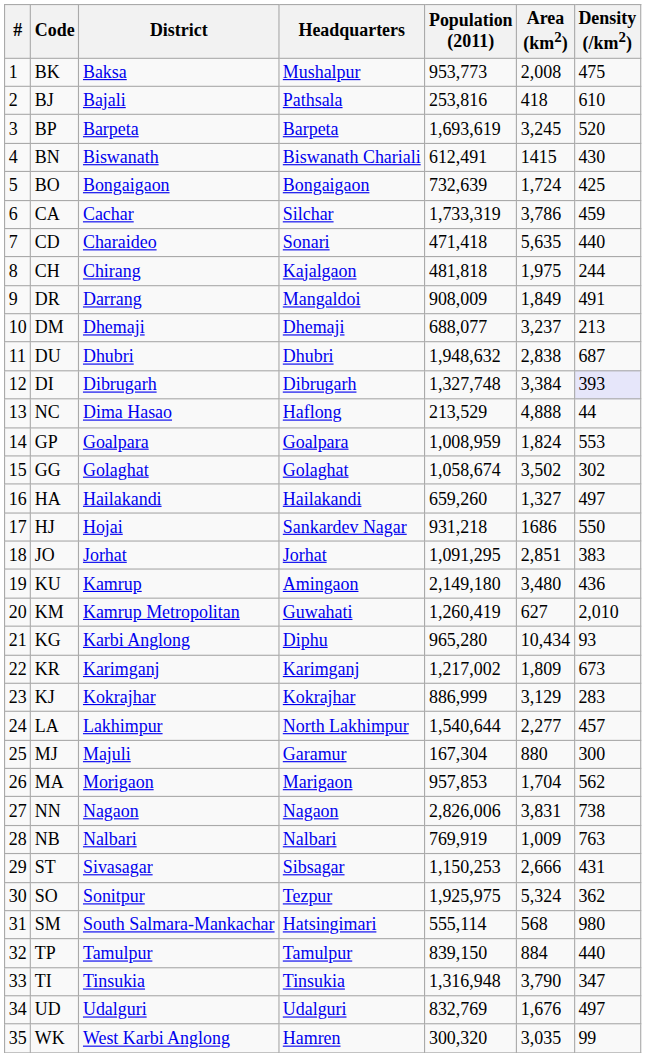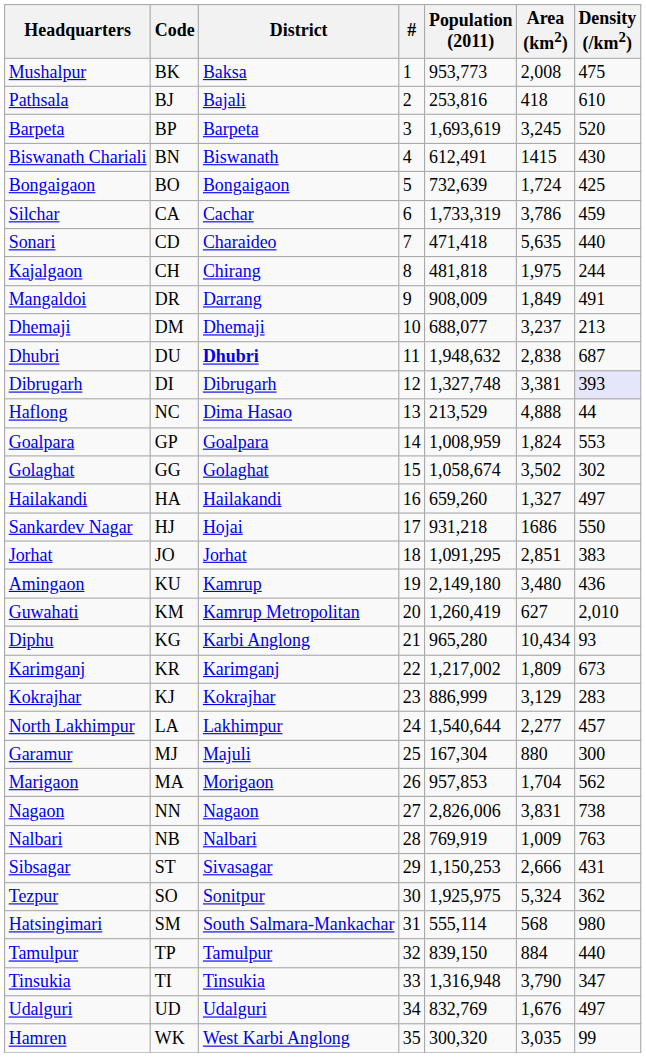columns swapped: # <-> Headquarters
DU | District: normal -> bold
DI | Area (km2): 3,384 -> 3,381
